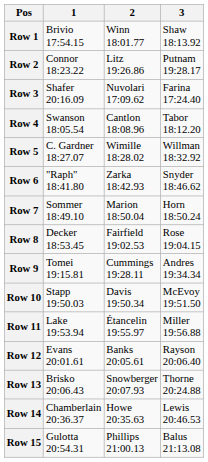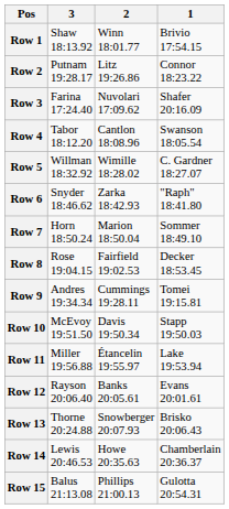columns swapped: 1 <-> 3
